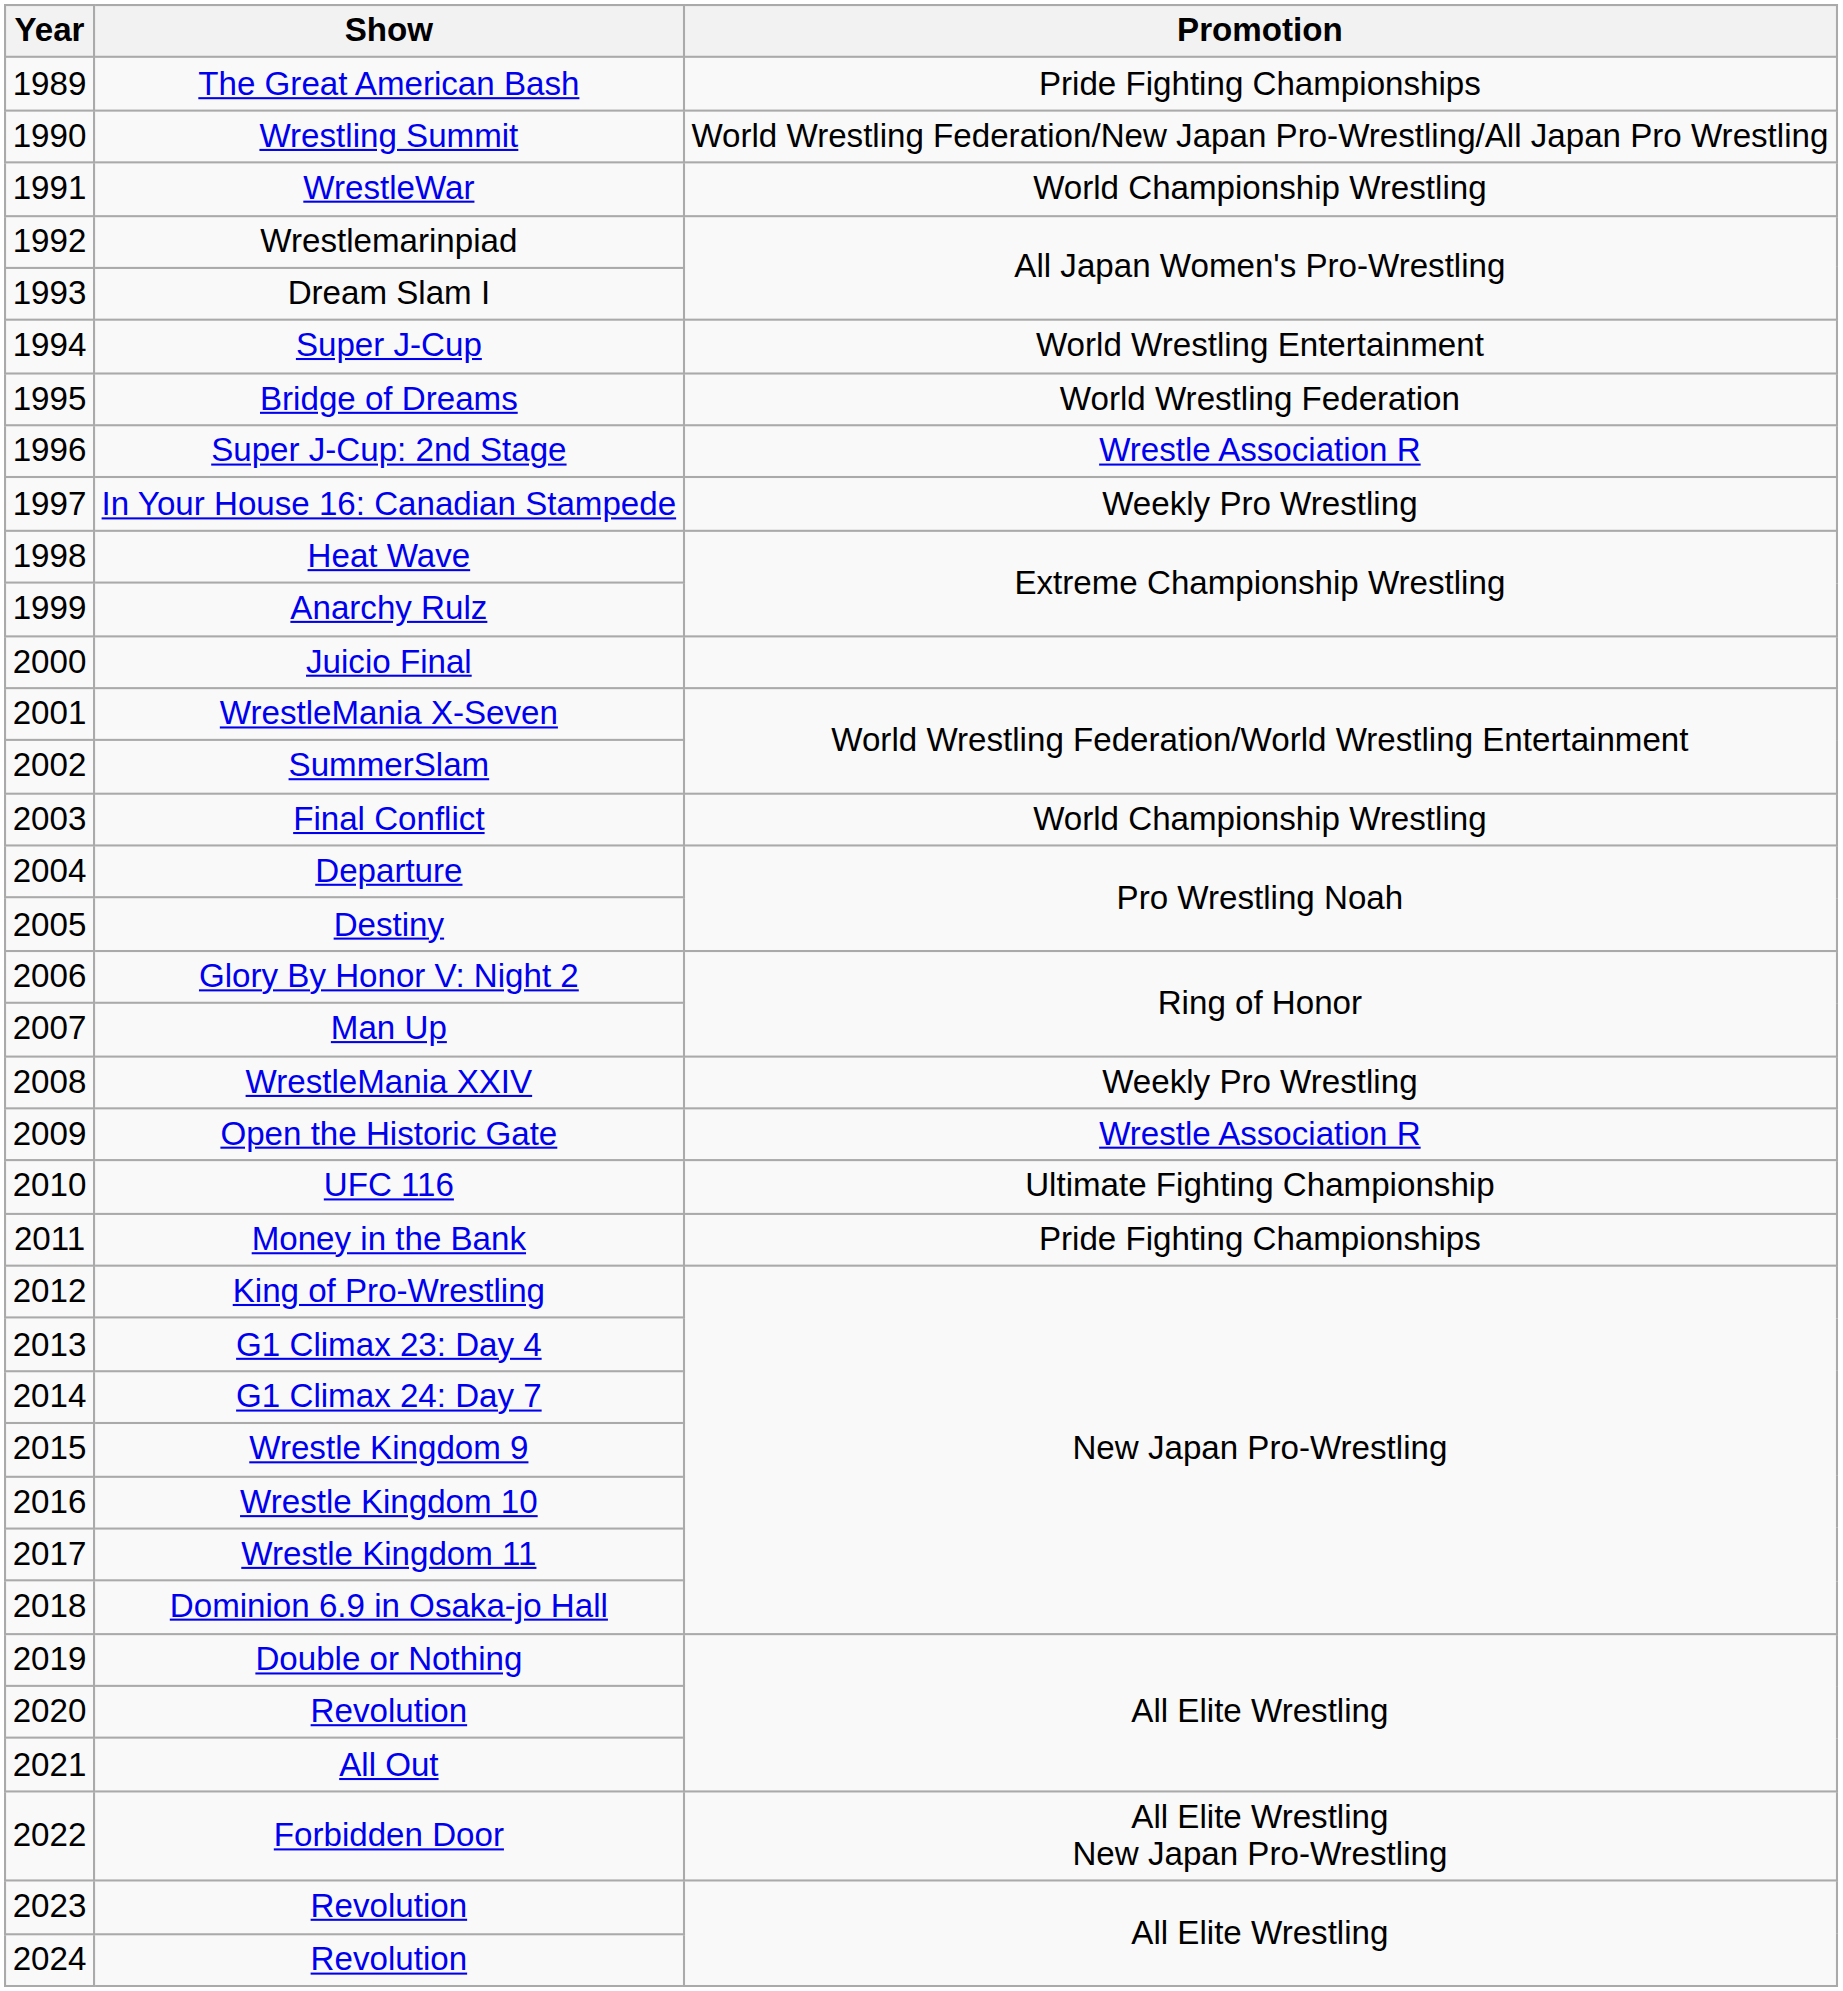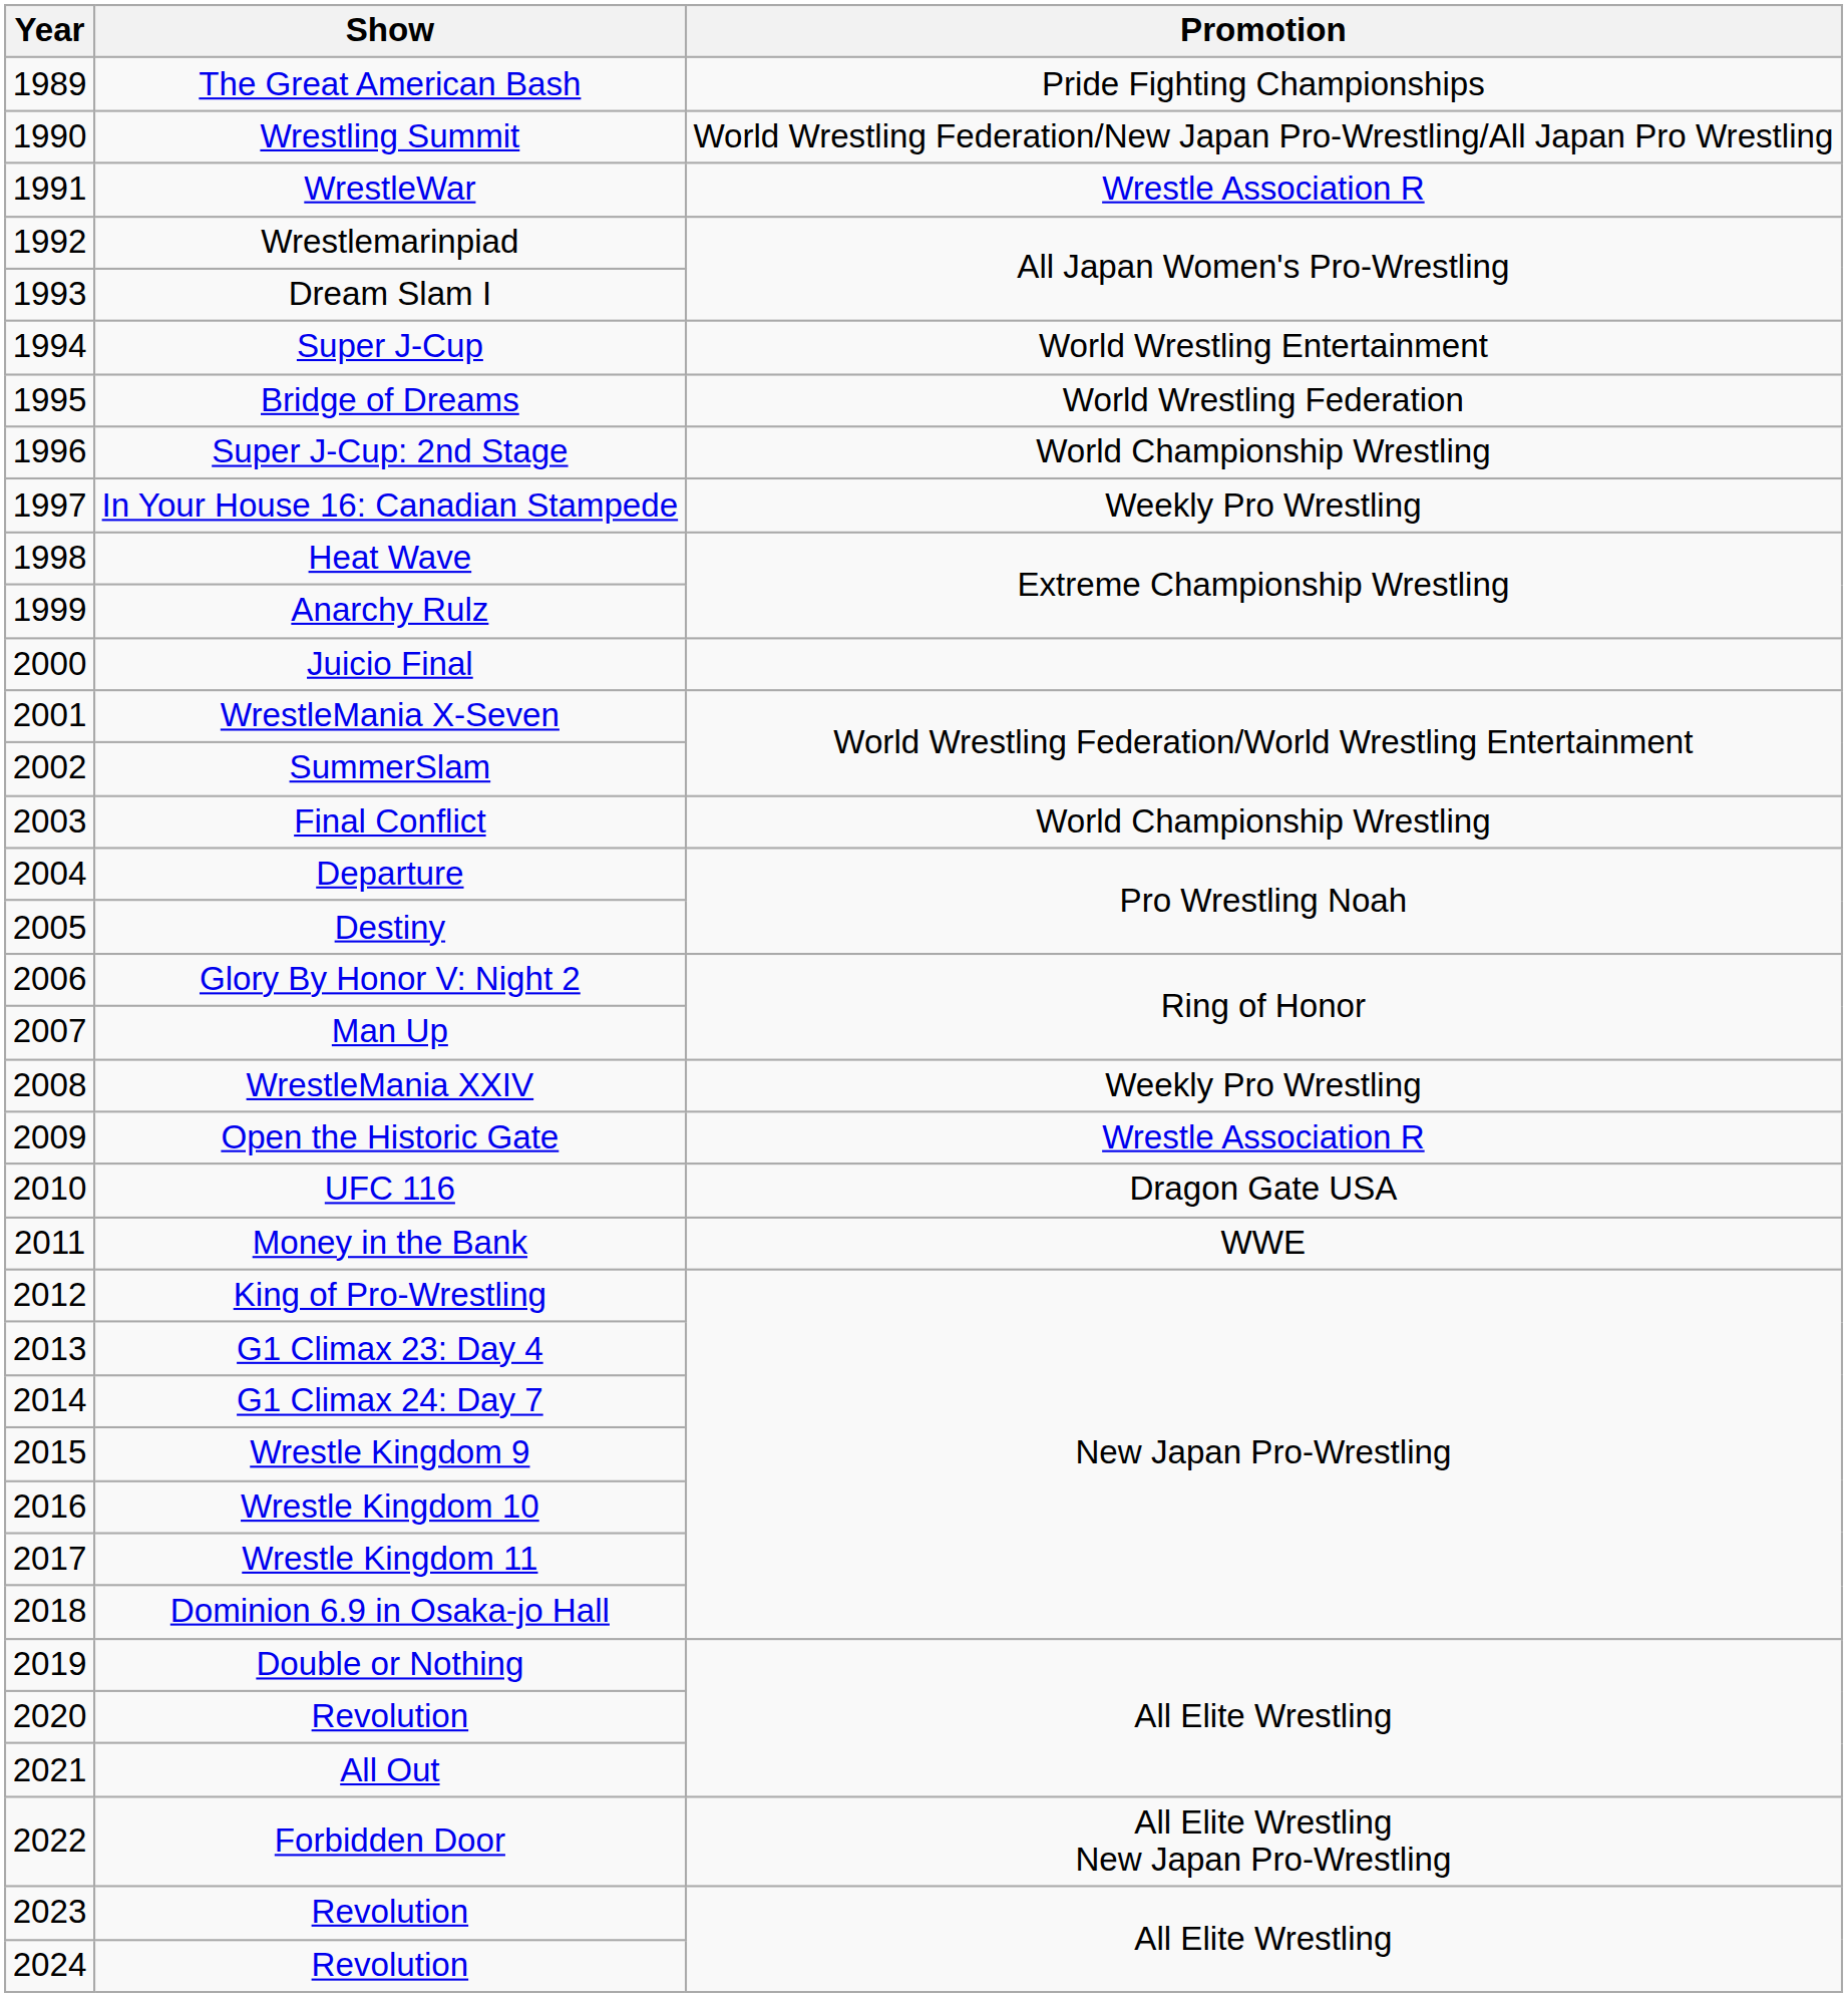WrestleWar | Promotion: World Championship Wrestling -> Wrestle Association R
Super J-Cup: 2nd Stage | Promotion: Wrestle Association R -> World Championship Wrestling
UFC 116 | Promotion: Ultimate Fighting Championship -> Dragon Gate USA
Money in the Bank | Promotion: Pride Fighting Championships -> WWE
